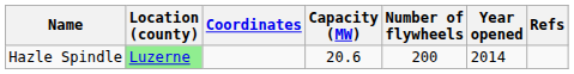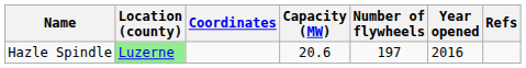Hazle Spindle | Number of flywheels: 200 -> 197
Hazle Spindle | Year opened: 2014 -> 2016
